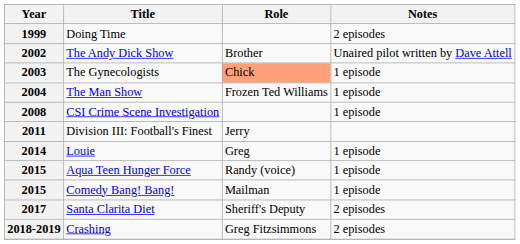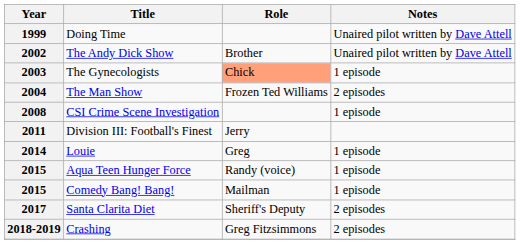1999 | Notes: 2 episodes -> Unaired pilot written by Dave Attell
2004 | Notes: 1 episode -> 2 episodes
